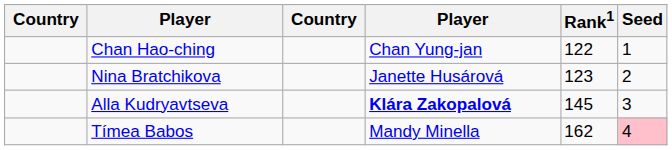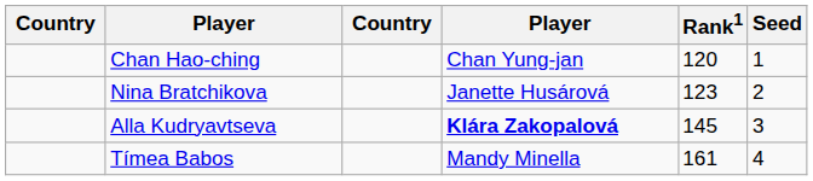Chan Hao-ching | Rank1: 122 -> 120
Tímea Babos | Rank1: 162 -> 161
Tímea Babos | Seed: pink background -> no background
